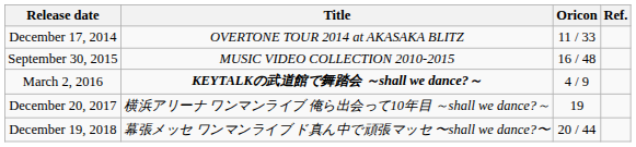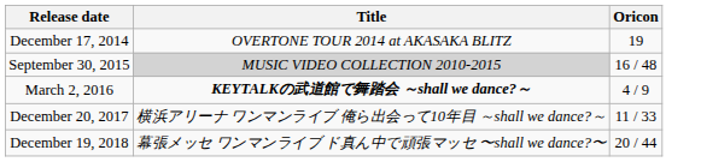- column: Ref.
December 17, 2014 | Oricon: 11 / 33 -> 19
September 30, 2015 | Title: no background -> lightgrey background
December 20, 2017 | Oricon: 19 -> 11 / 33
